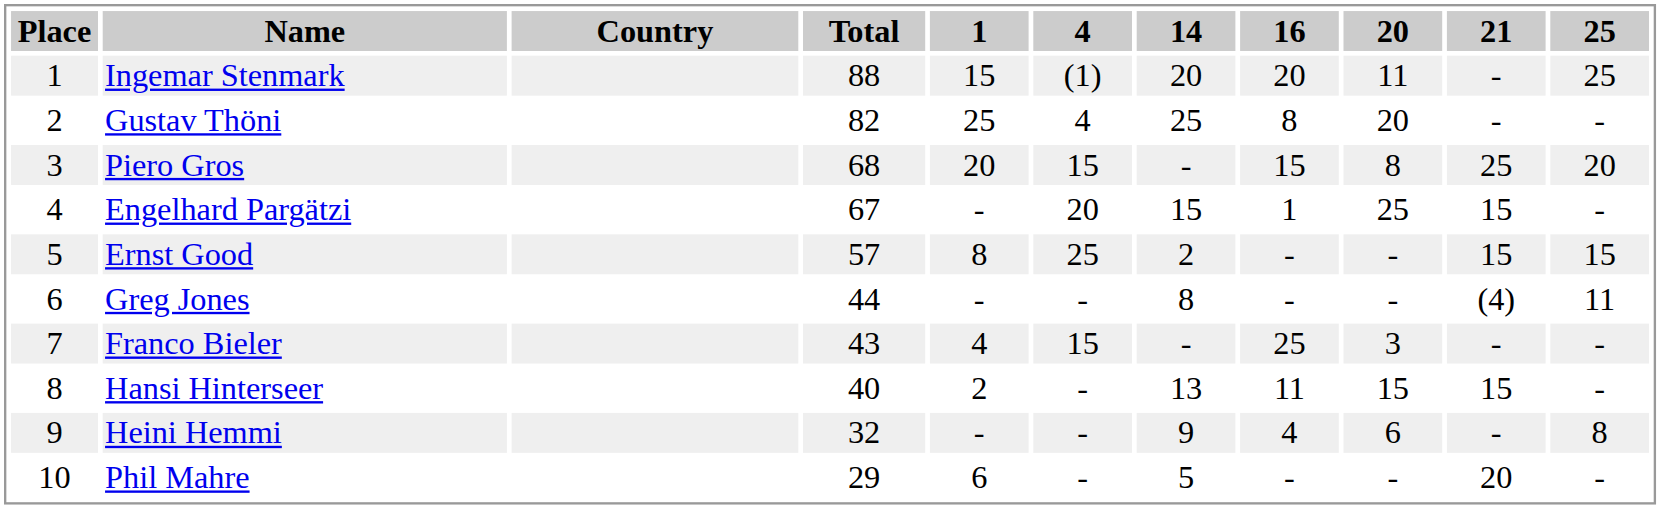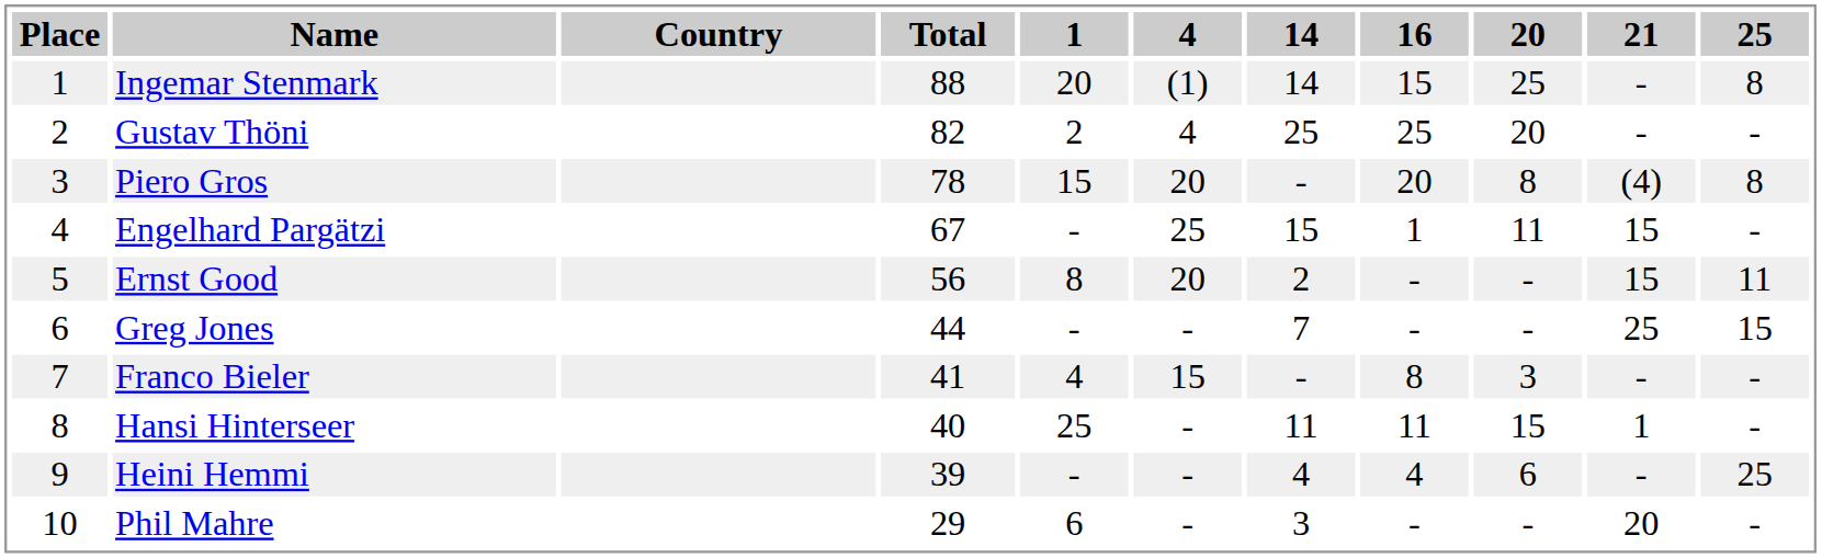Ingemar Stenmark | 1: 15 -> 20
Ingemar Stenmark | 14: 20 -> 14
Ingemar Stenmark | 16: 20 -> 15
Ingemar Stenmark | 20: 11 -> 25
Ingemar Stenmark | 25: 25 -> 8
Gustav Thöni | 1: 25 -> 2
Gustav Thöni | 16: 8 -> 25
Piero Gros | Total: 68 -> 78
Piero Gros | 1: 20 -> 15
Piero Gros | 4: 15 -> 20
Piero Gros | 16: 15 -> 20
Piero Gros | 21: 25 -> (4)
Piero Gros | 25: 20 -> 8
Engelhard Pargätzi | 4: 20 -> 25
Engelhard Pargätzi | 20: 25 -> 11
Ernst Good | Total: 57 -> 56
Ernst Good | 4: 25 -> 20
Ernst Good | 25: 15 -> 11
Greg Jones | 14: 8 -> 7
Greg Jones | 21: (4) -> 25
Greg Jones | 25: 11 -> 15
Franco Bieler | Total: 43 -> 41
Franco Bieler | 16: 25 -> 8
Hansi Hinterseer | 1: 2 -> 25
Hansi Hinterseer | 14: 13 -> 11
Hansi Hinterseer | 21: 15 -> 1
Heini Hemmi | Total: 32 -> 39
Heini Hemmi | 14: 9 -> 4
Heini Hemmi | 25: 8 -> 25
Phil Mahre | 14: 5 -> 3
